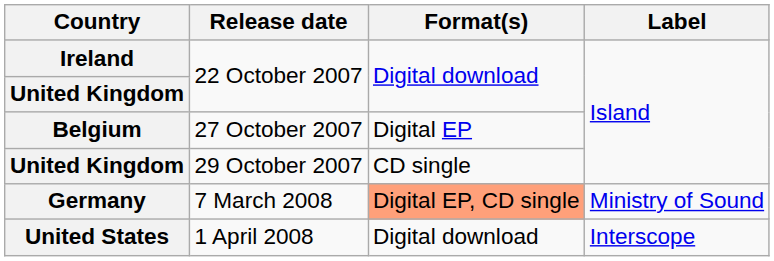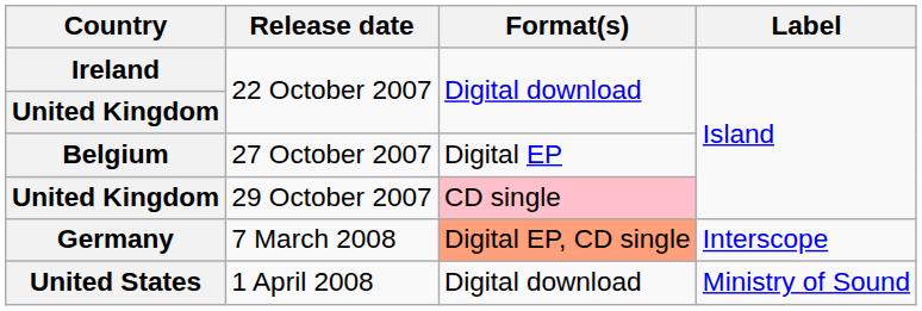United Kingdom / 29 October 2007 | Format(s): no background -> pink background
Germany | Label: Ministry of Sound -> Interscope
United States | Label: Interscope -> Ministry of Sound
